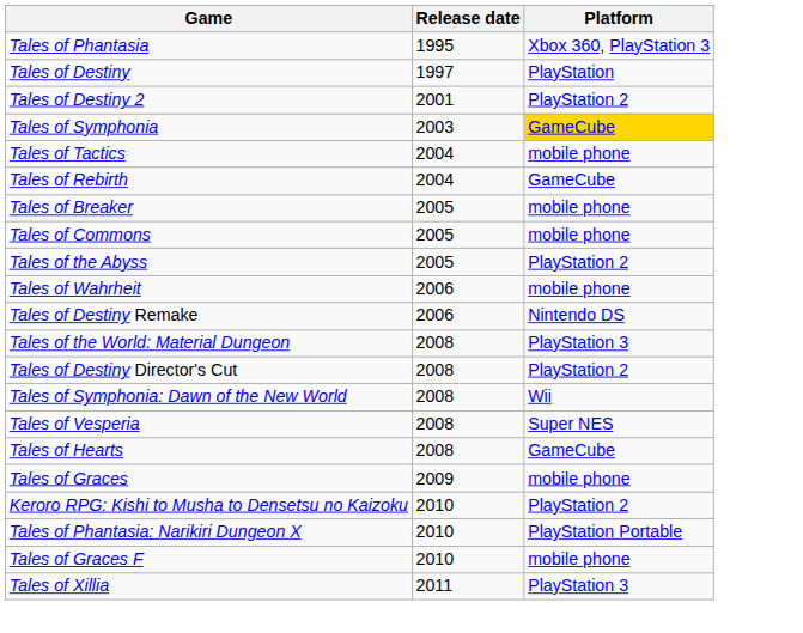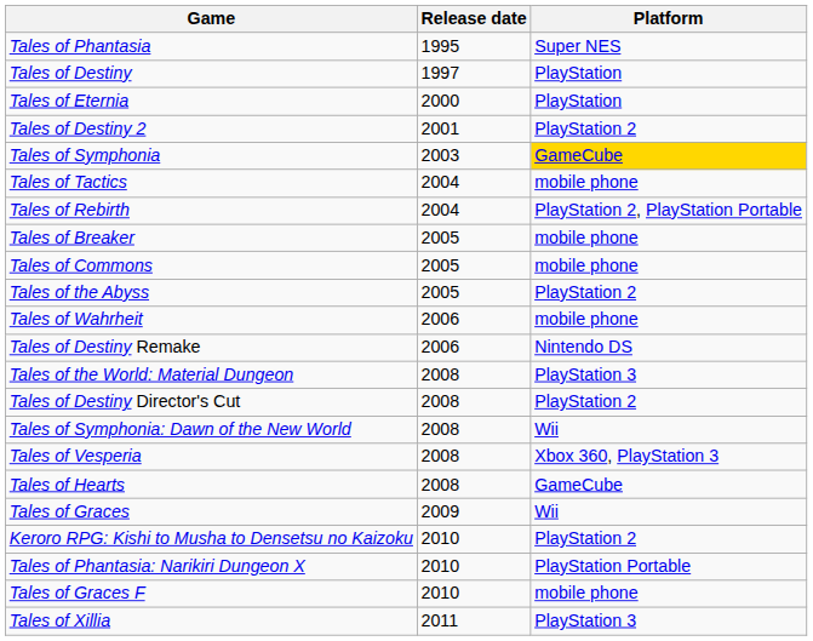Tales of Phantasia | Platform: Xbox 360, PlayStation 3 -> Super NES
+ row: Tales of Eternia | 2000 | PlayStation
Tales of Rebirth | Platform: GameCube -> PlayStation 2, PlayStation Portable
Tales of Vesperia | Platform: Super NES -> Xbox 360, PlayStation 3
Tales of Graces | Platform: mobile phone -> Wii
